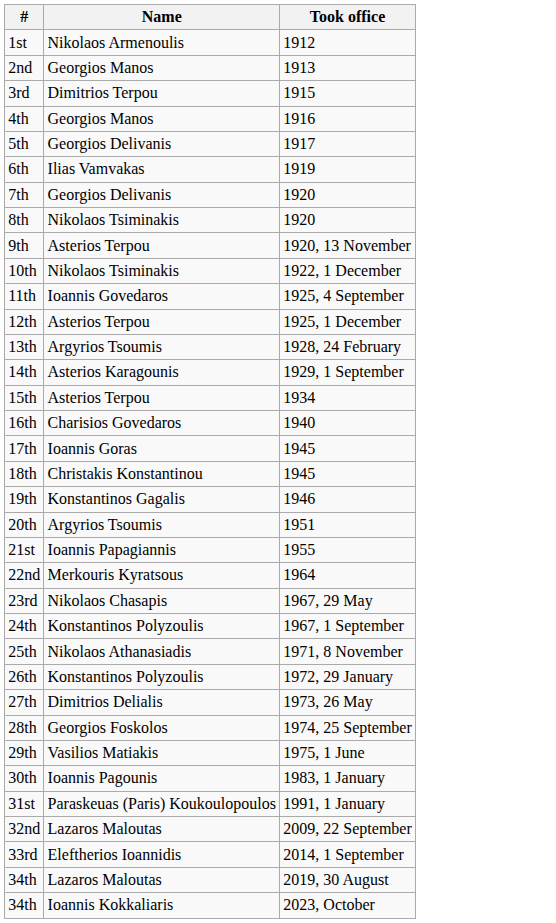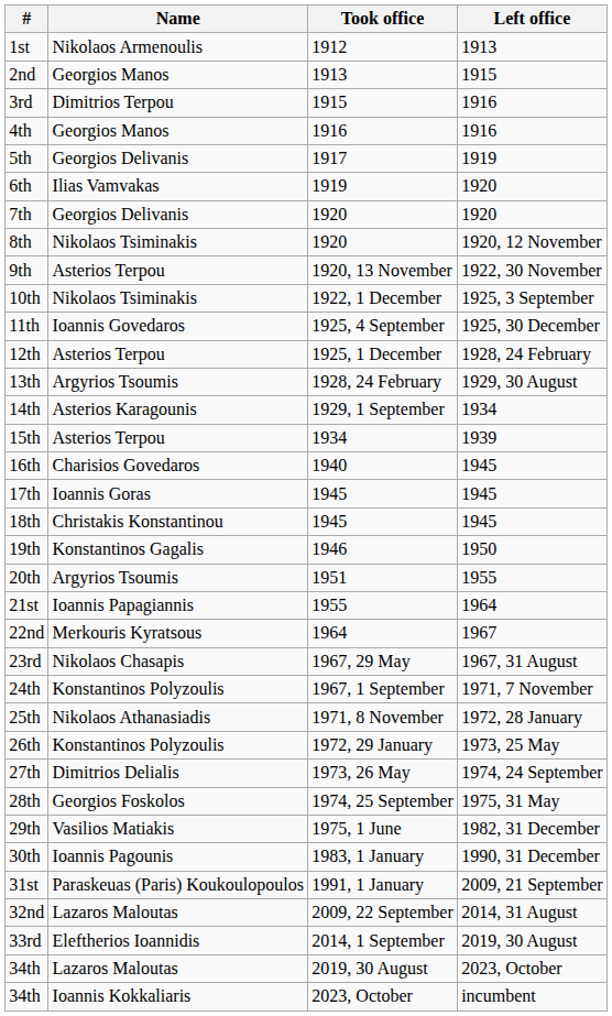+ column: Left office | 1913 | 1915 | 1916 | 1916 | 1919 | 1920 | 1920 | 1920, 12 November | 1922, 30 November | 1925, 3 September | 1925, 30 December | 1928, 24 February | 1929, 30 August | 1934 | 1939 | 1945 | 1945 | 1945 | 1950 | 1955 | 1964 | 1967 | 1967, 31 August | 1971, 7 November | 1972, 28 January | 1973, 25 May | 1974, 24 September | 1975, 31 May | 1982, 31 December | 1990, 31 December | 2009, 21 September | 2014, 31 August | 2019, 30 August | 2023, October | incumbent
